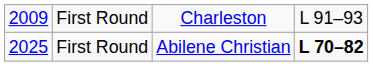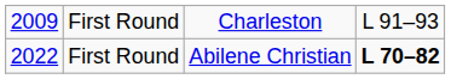First Round / Abilene Christian | column 1: 2025 -> 2022
